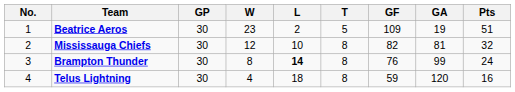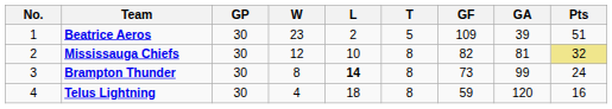Beatrice Aeros | GA: 19 -> 39
Mississauga Chiefs | Pts: no background -> khaki background
Brampton Thunder | GF: 76 -> 73
